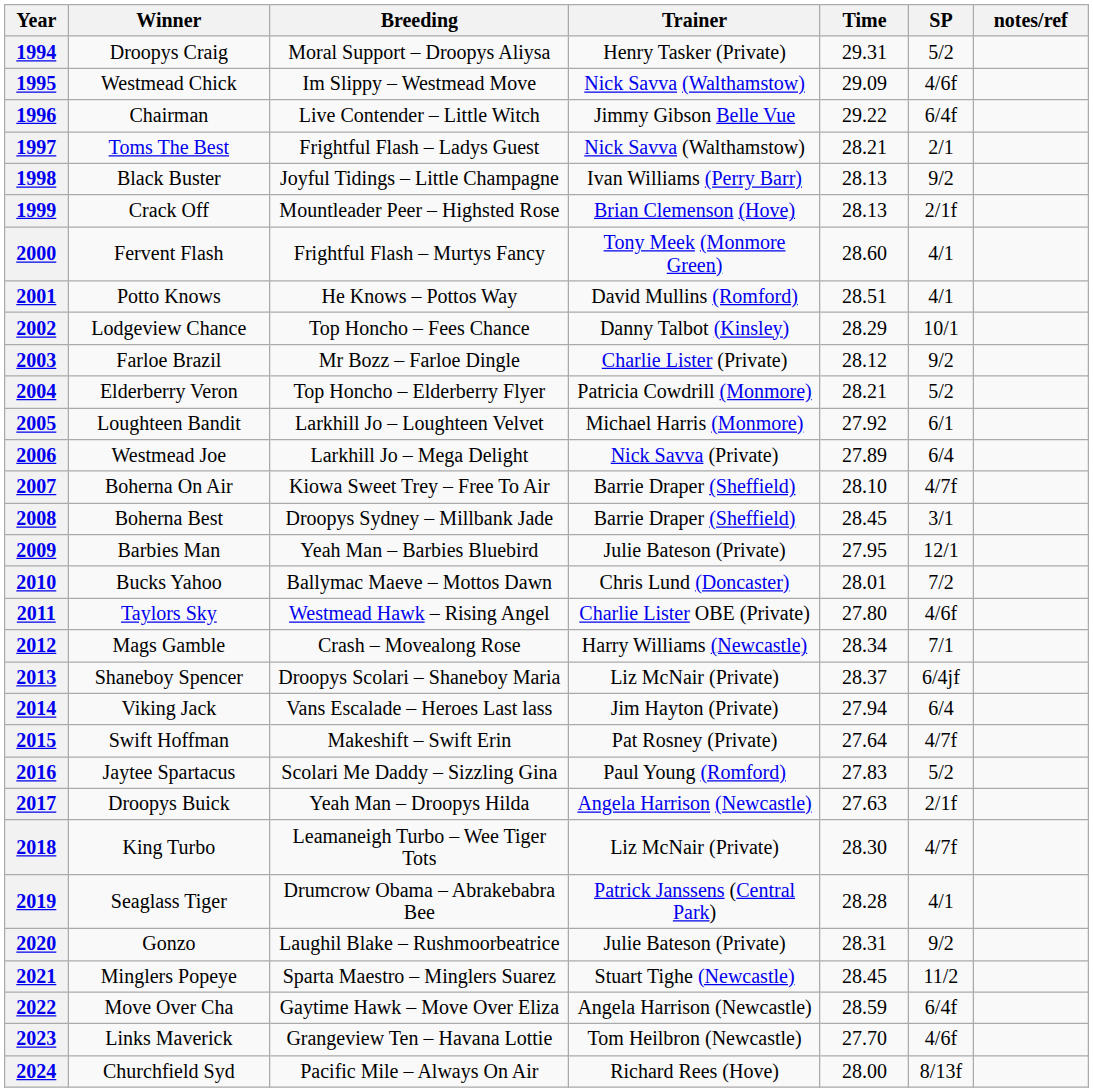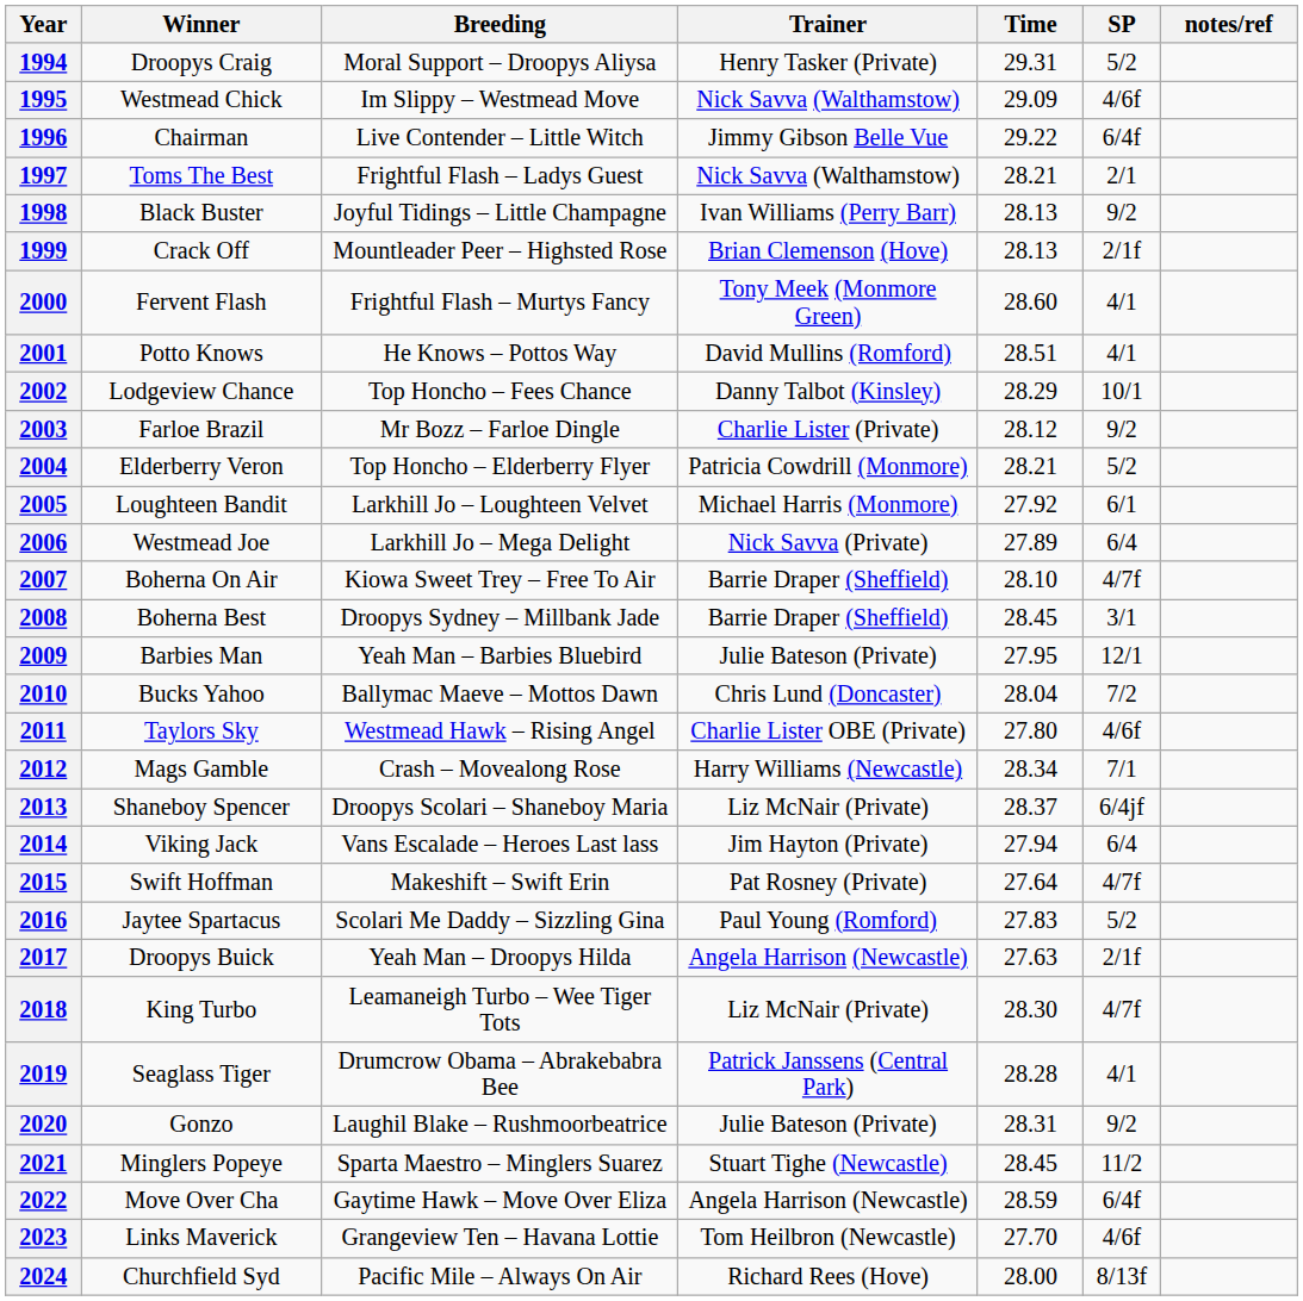2010 | Time: 28.01 -> 28.04
